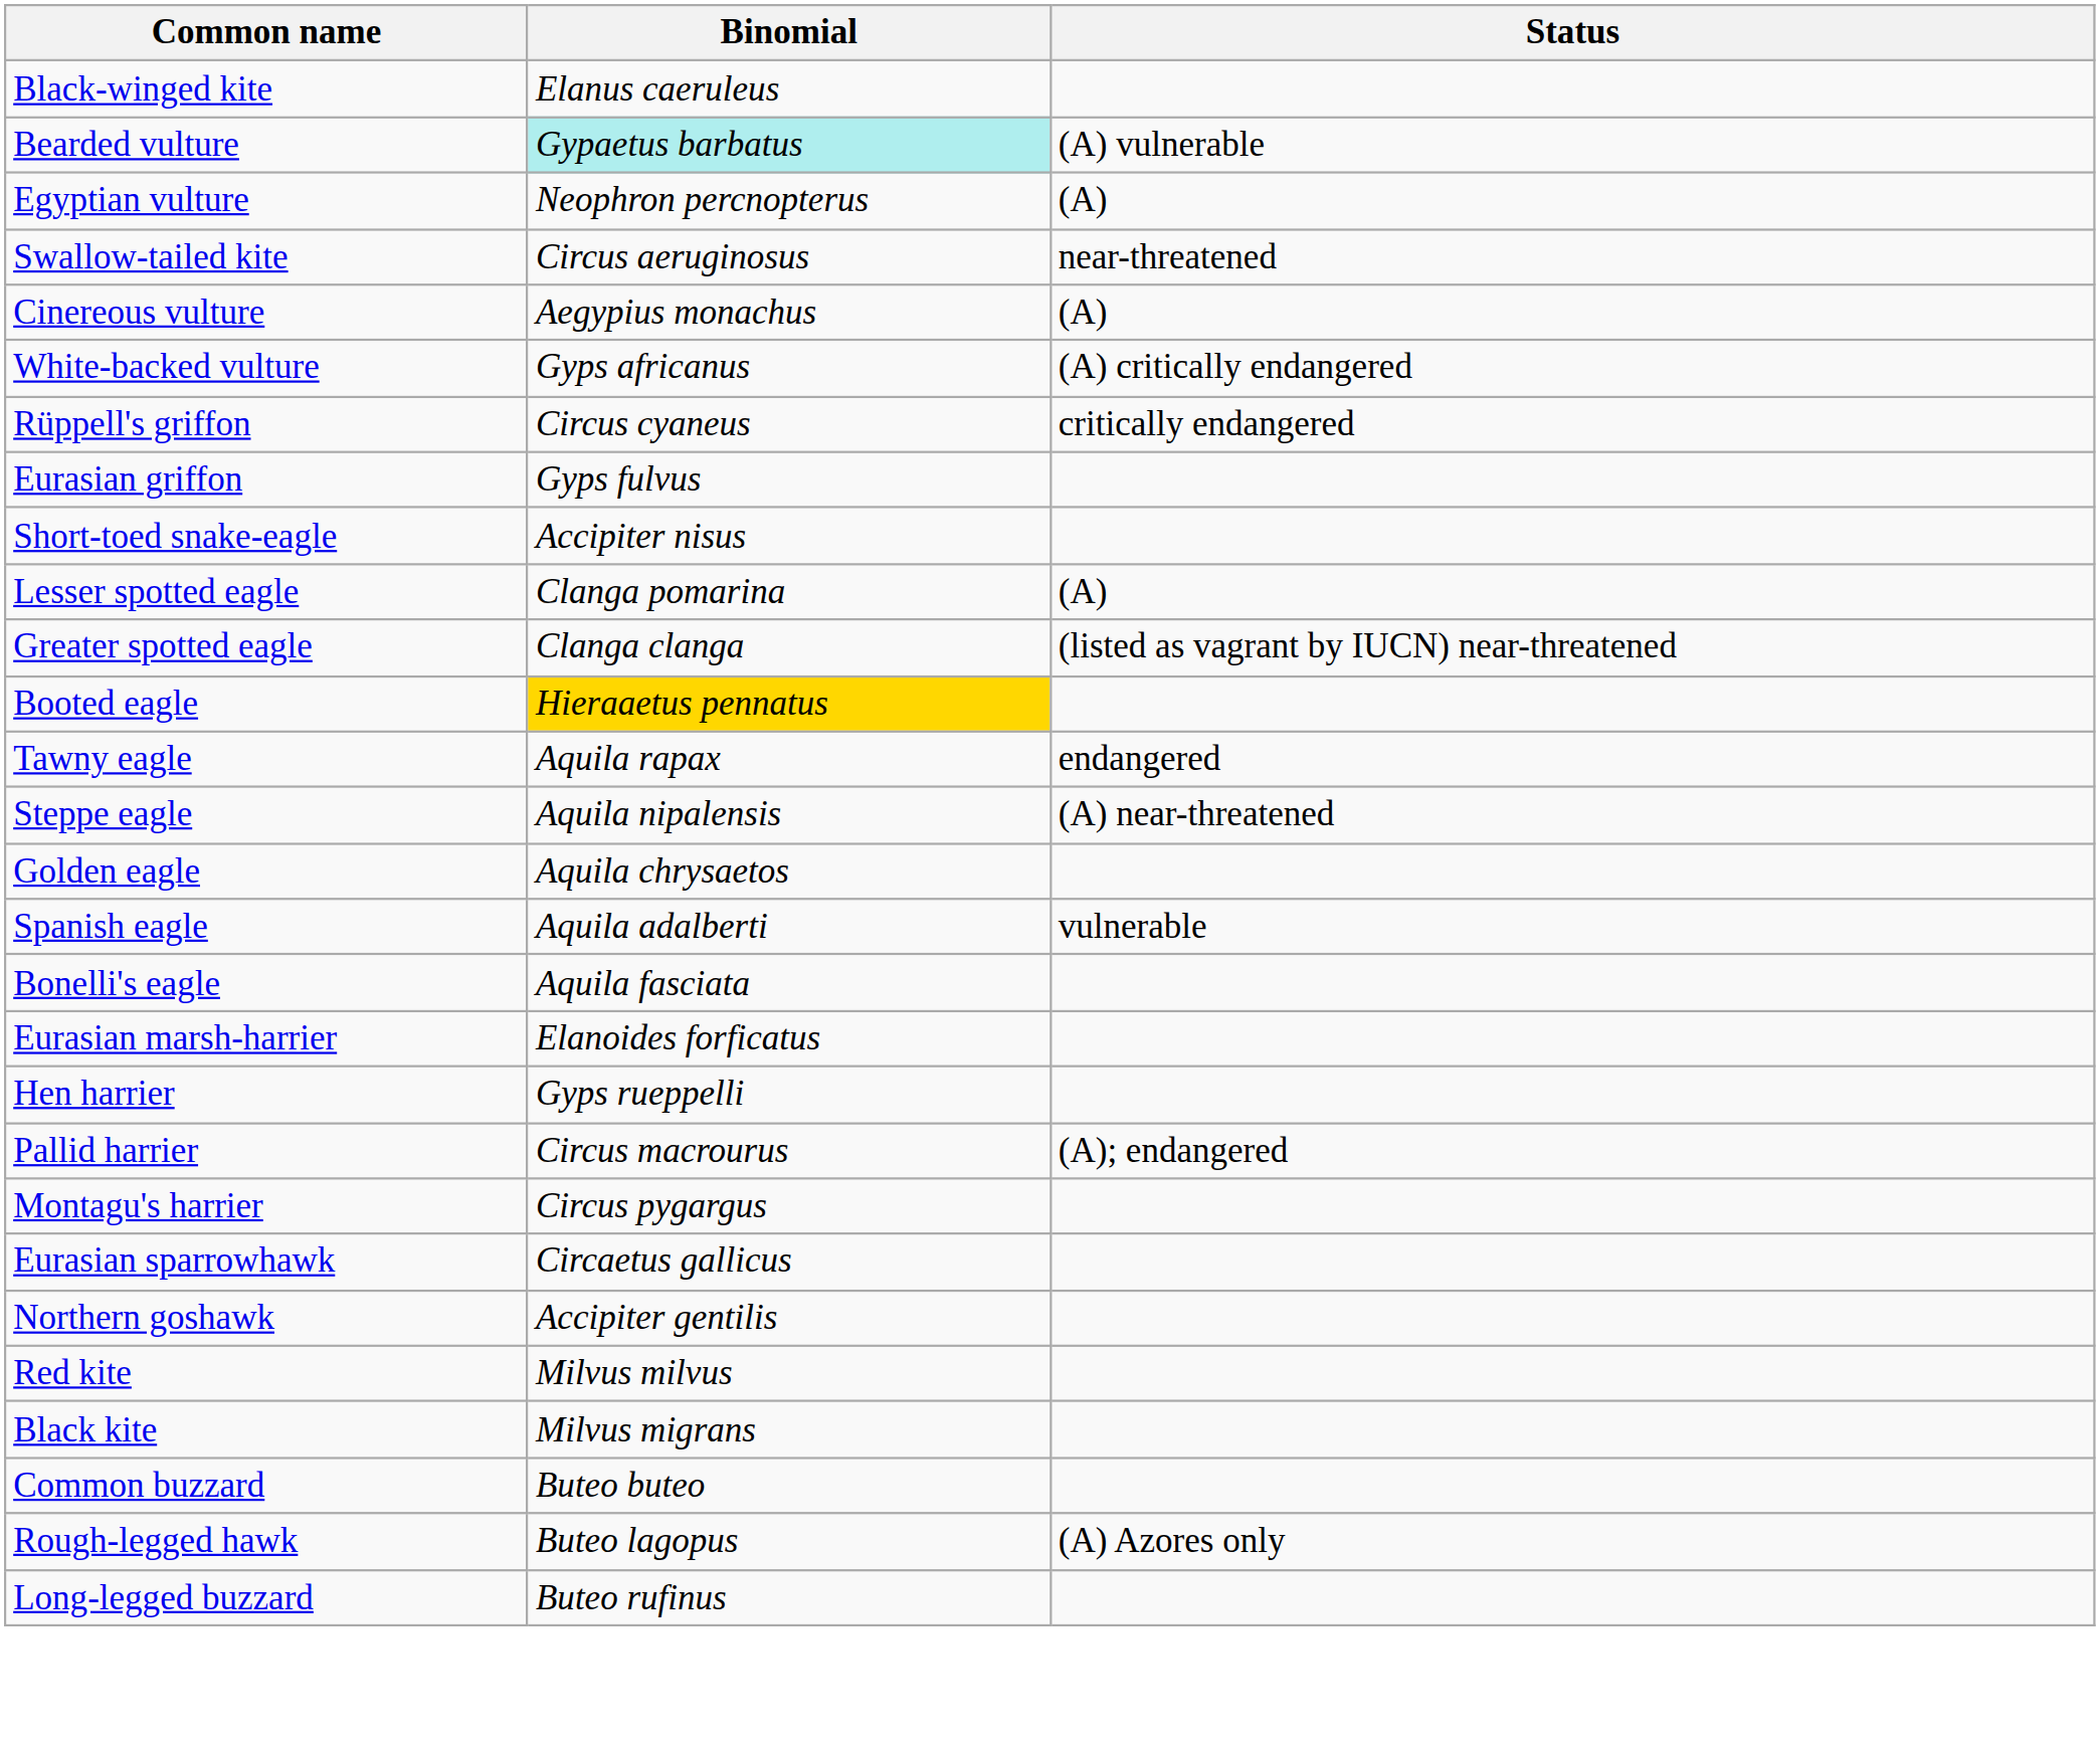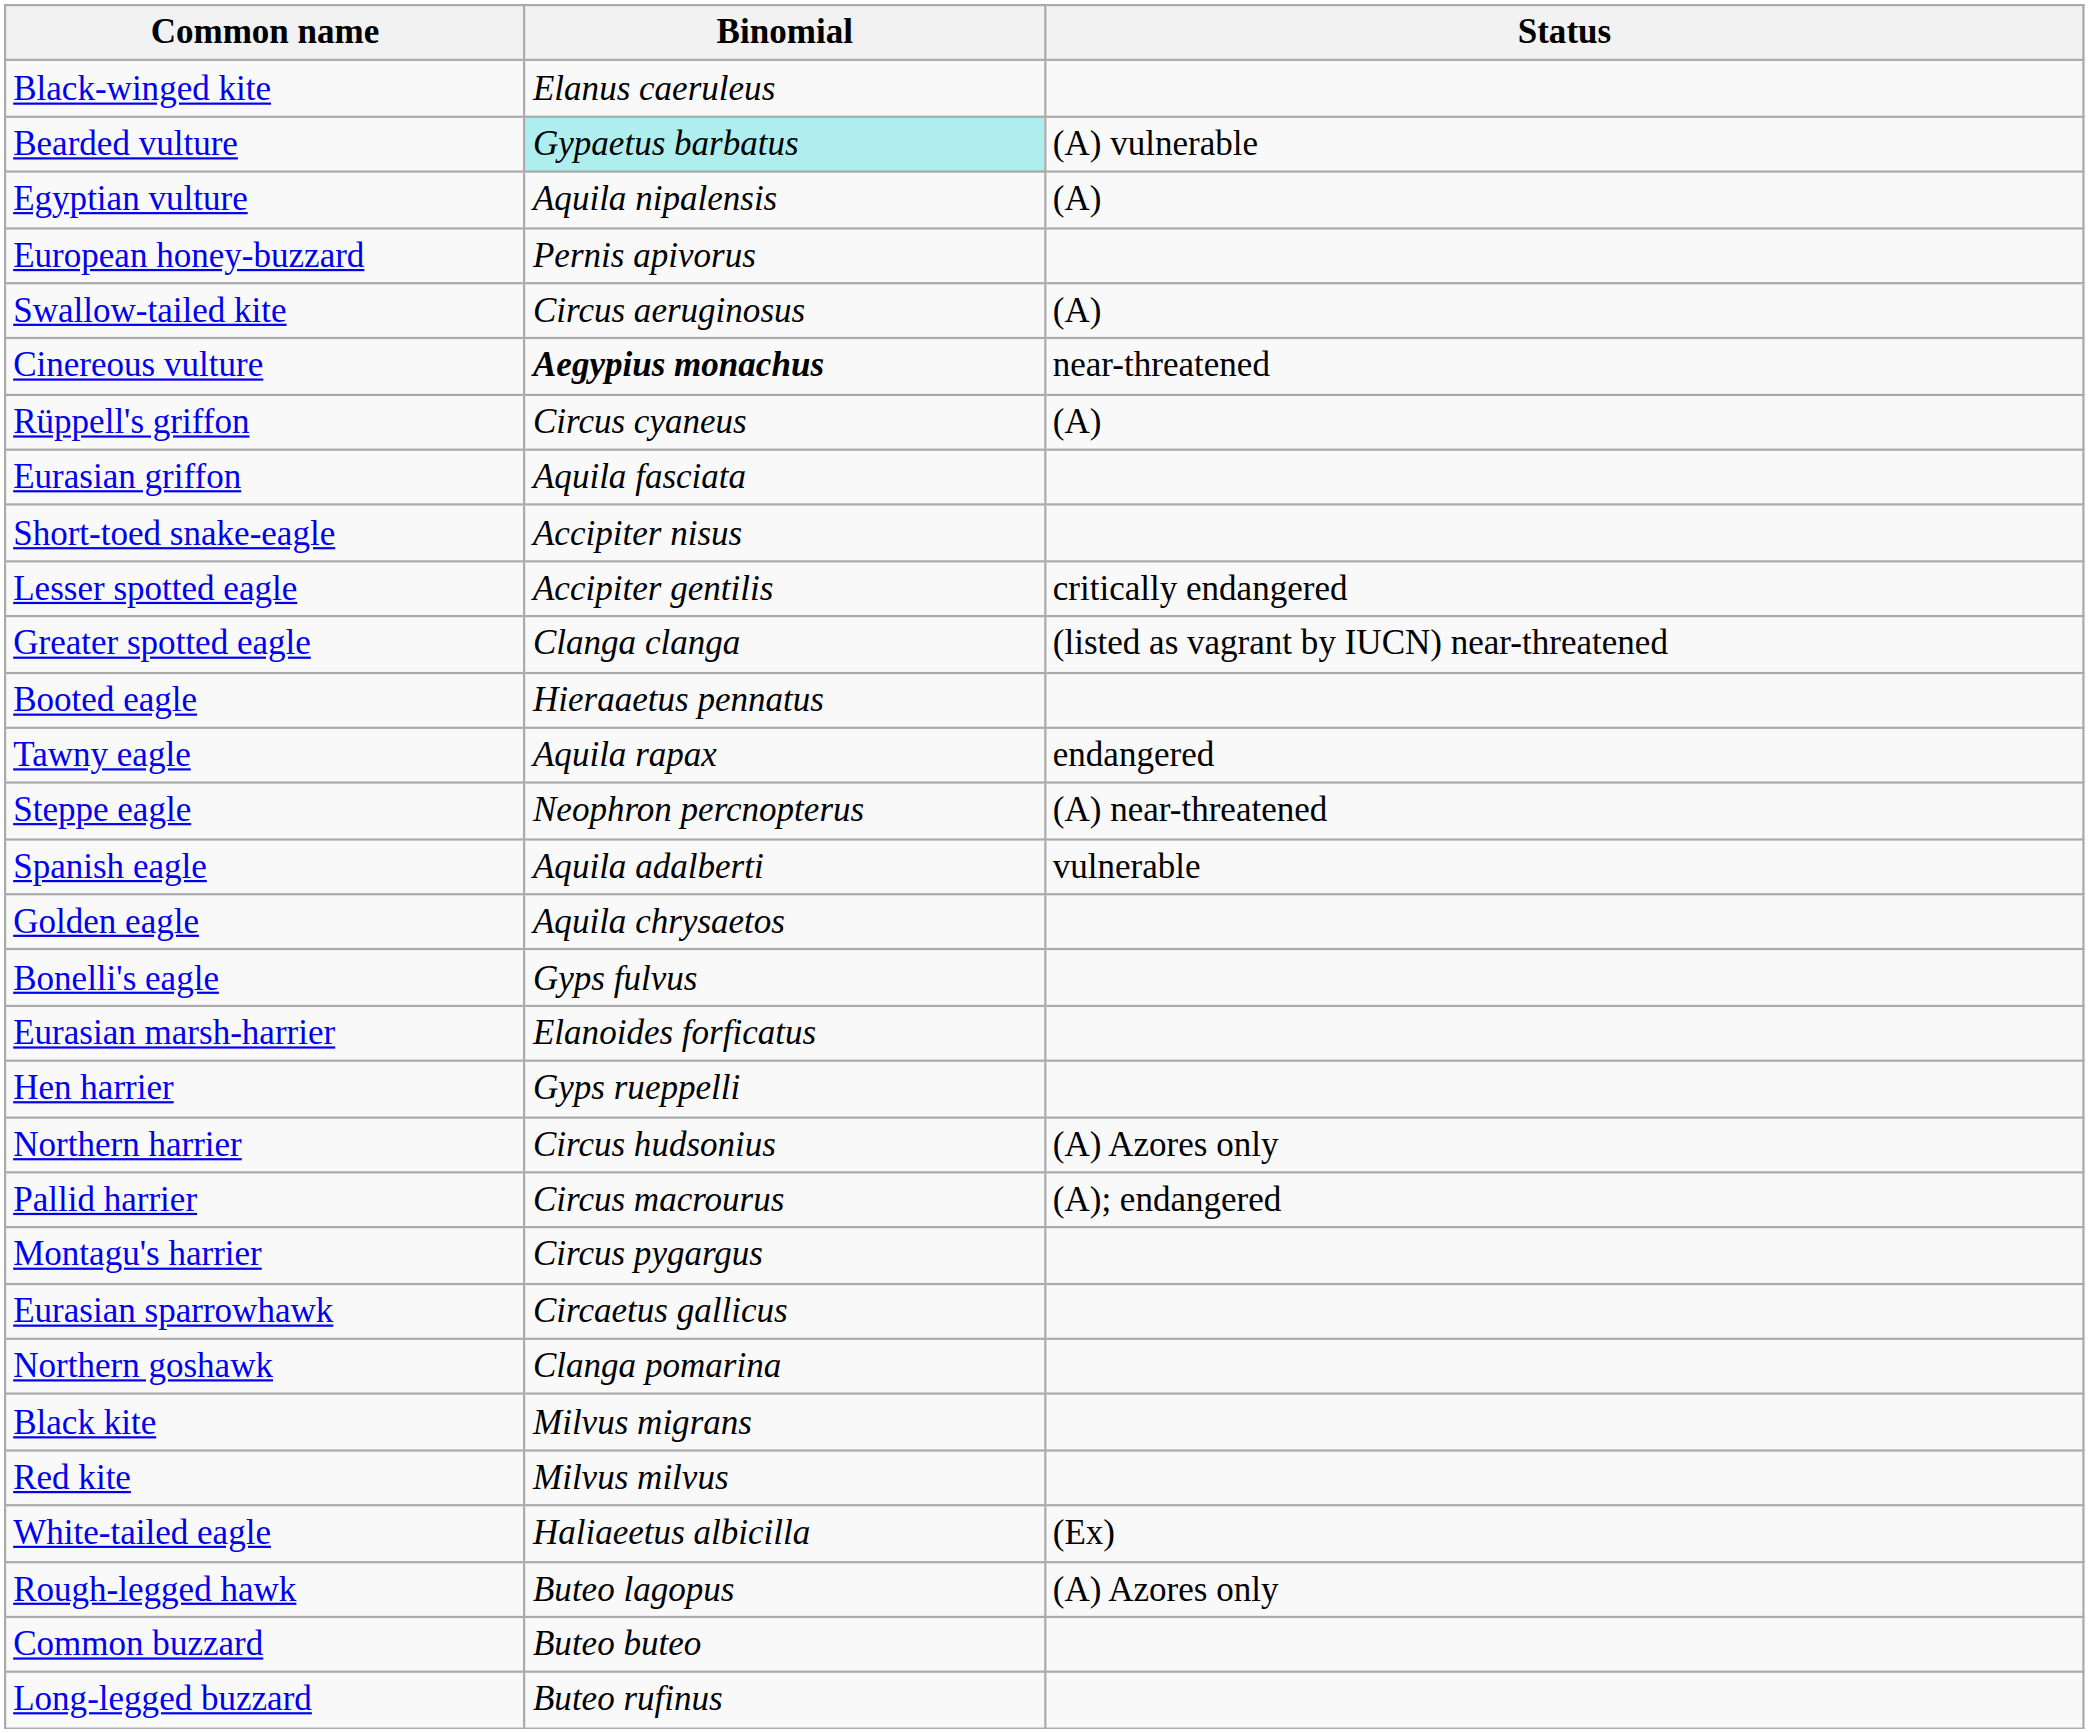Egyptian vulture | Binomial: Neophron percnopterus -> Aquila nipalensis
+ row: European honey-buzzard | Pernis apivorus
Swallow-tailed kite | Status: near-threatened -> (A)
Cinereous vulture | Binomial: normal -> bold
Cinereous vulture | Status: (A) -> near-threatened
- row: White-backed vulture | Gyps africanus | (A) critically endangered
Rüppell's griffon | Status: critically endangered -> (A)
Eurasian griffon | Binomial: Gyps fulvus -> Aquila fasciata
Lesser spotted eagle | Binomial: Clanga pomarina -> Accipiter gentilis
Lesser spotted eagle | Status: (A) -> critically endangered
Booted eagle | Binomial: gold background -> no background
Steppe eagle | Binomial: Aquila nipalensis -> Neophron percnopterus
rows swapped: Spanish eagle <-> Golden eagle
Bonelli's eagle | Binomial: Aquila fasciata -> Gyps fulvus
+ row: Northern harrier | Circus hudsonius | (A) Azores only
Northern goshawk | Binomial: Accipiter gentilis -> Clanga pomarina
rows swapped: Red kite <-> Black kite
+ row: White-tailed eagle | Haliaeetus albicilla | (Ex)
rows swapped: Rough-legged hawk <-> Common buzzard
